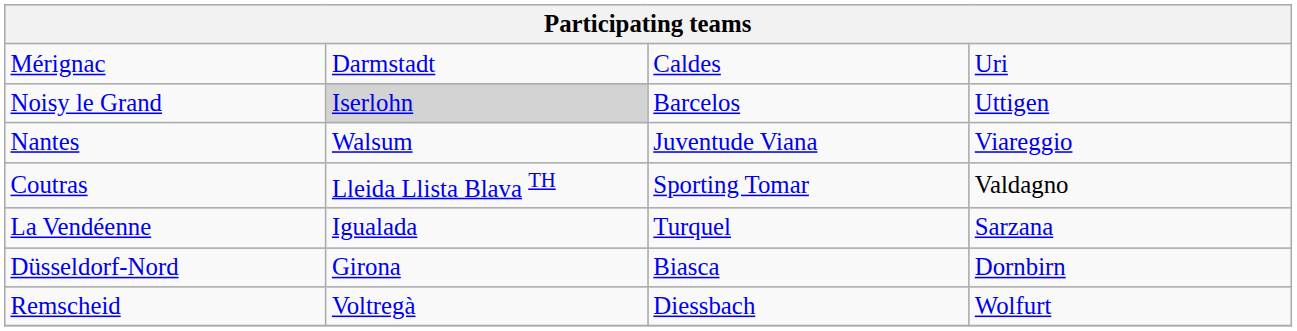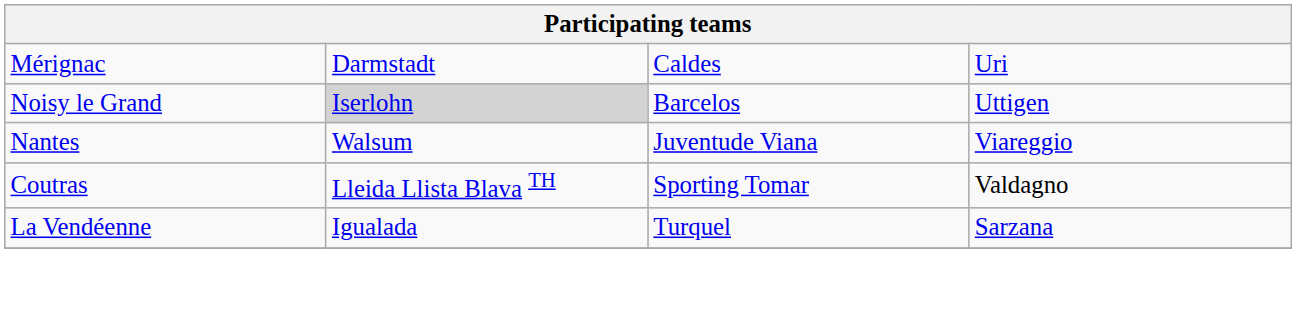- row: Düsseldorf-Nord | Girona | Biasca | Dornbirn
- row: Remscheid | Voltregà | Diessbach | Wolfurt
